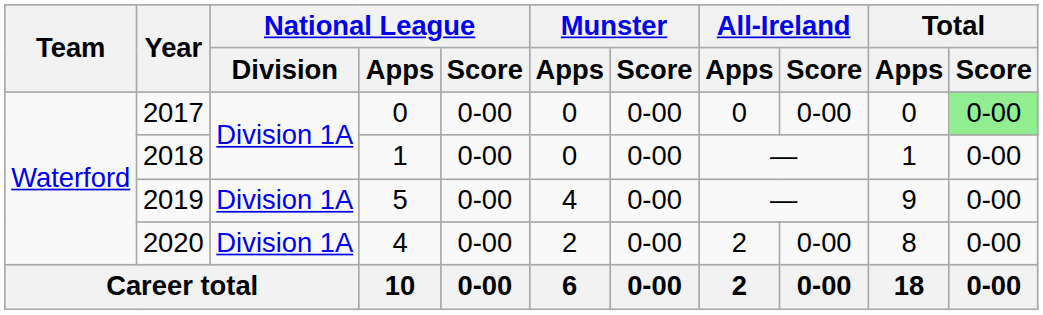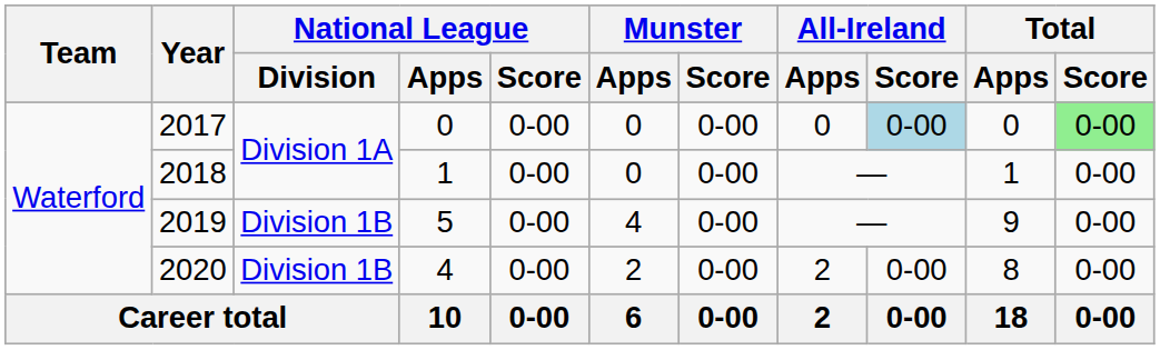2017 | All-Ireland / Score: no background -> lightblue background
2019 | National League / Division: Division 1A -> Division 1B
2020 | National League / Division: Division 1A -> Division 1B
